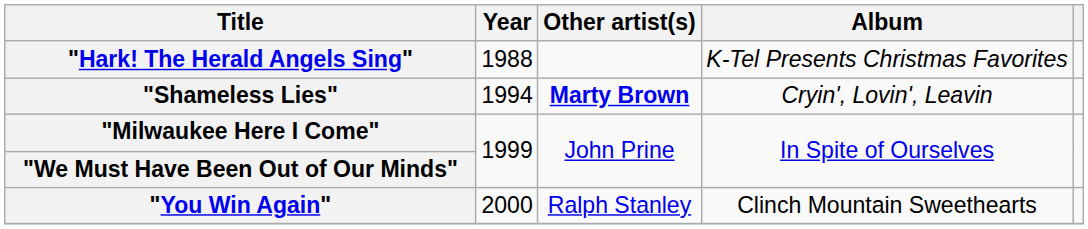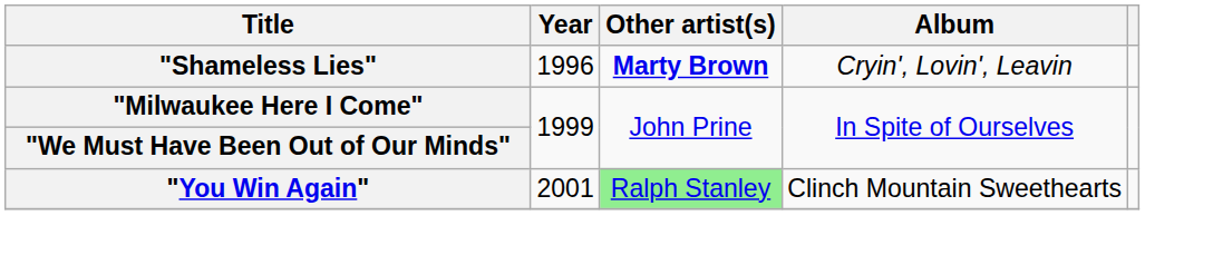- row: "Hark! The Herald Angels Sing" | 1988 | K-Tel Presents Christmas Favorites
"Shameless Lies" | Year: 1994 -> 1996
"You Win Again" | Year: 2000 -> 2001
"You Win Again" | Other artist(s): no background -> lightgreen background
